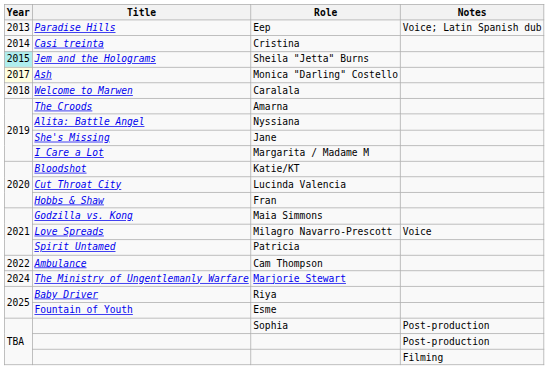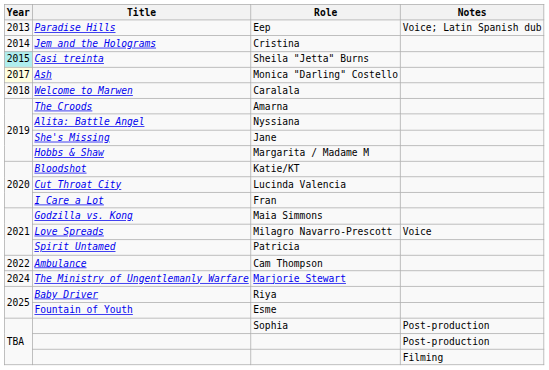Cristina | Title: Casi treinta -> Jem and the Holograms
Sheila "Jetta" Burns | Title: Jem and the Holograms -> Casi treinta
Margarita / Madame M | Title: I Care a Lot -> Hobbs & Shaw
Fran | Title: Hobbs & Shaw -> I Care a Lot
